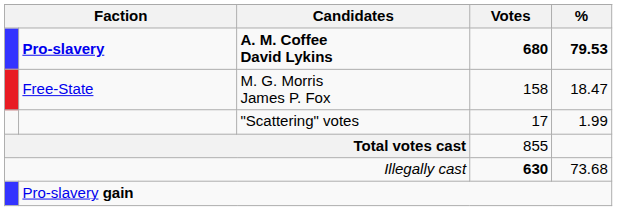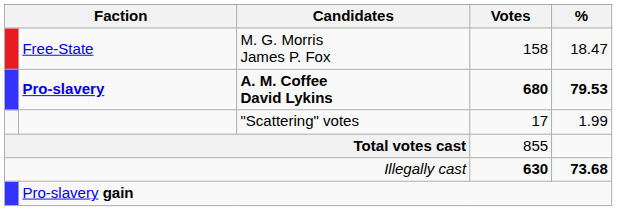rows swapped: Pro-slavery <-> Free-State
Illegally cast | %: normal -> bold
